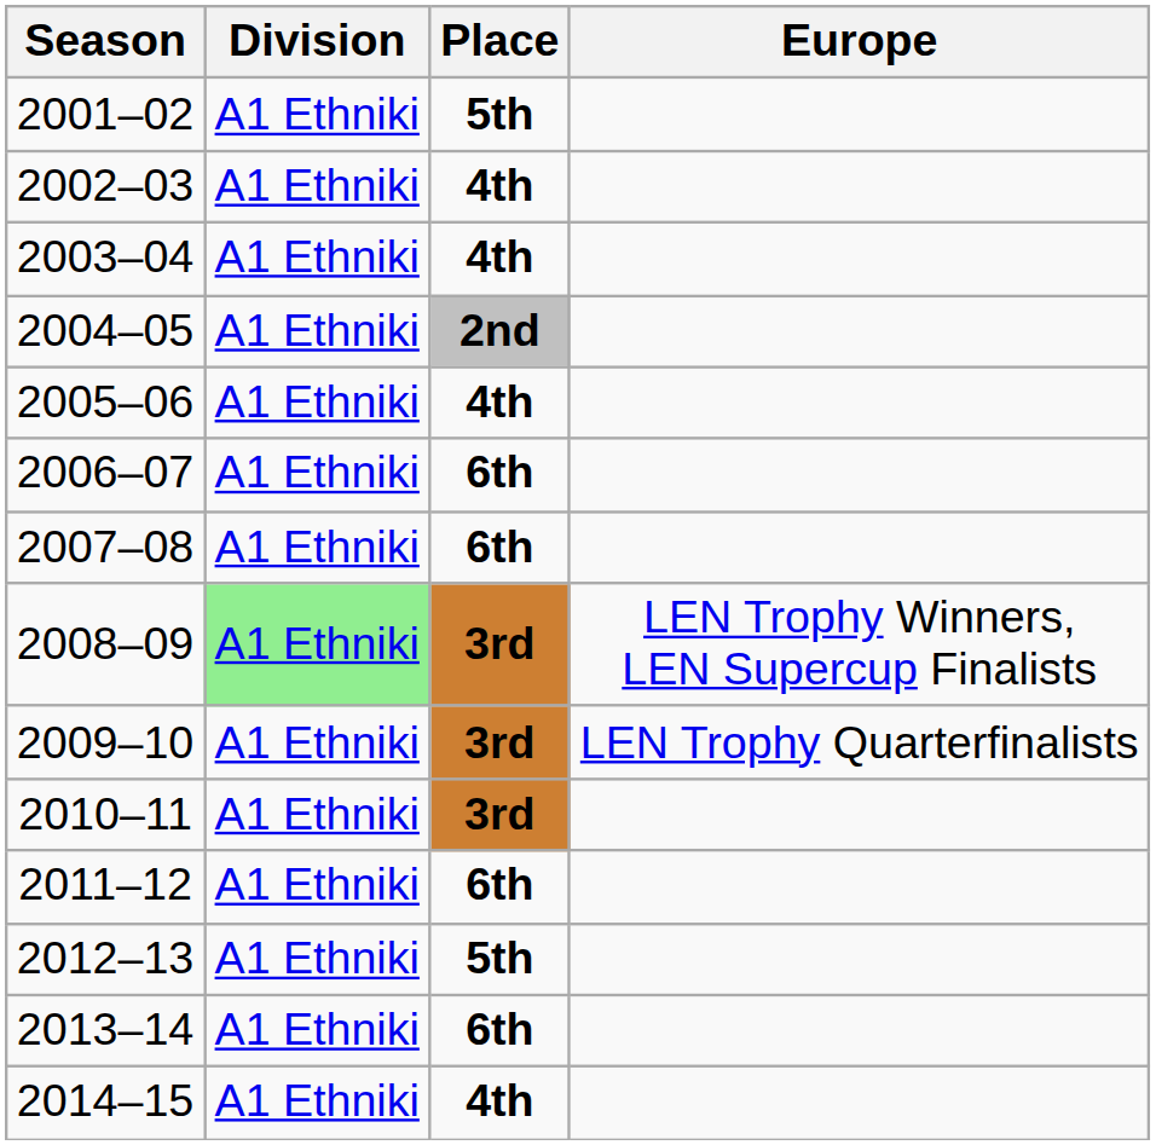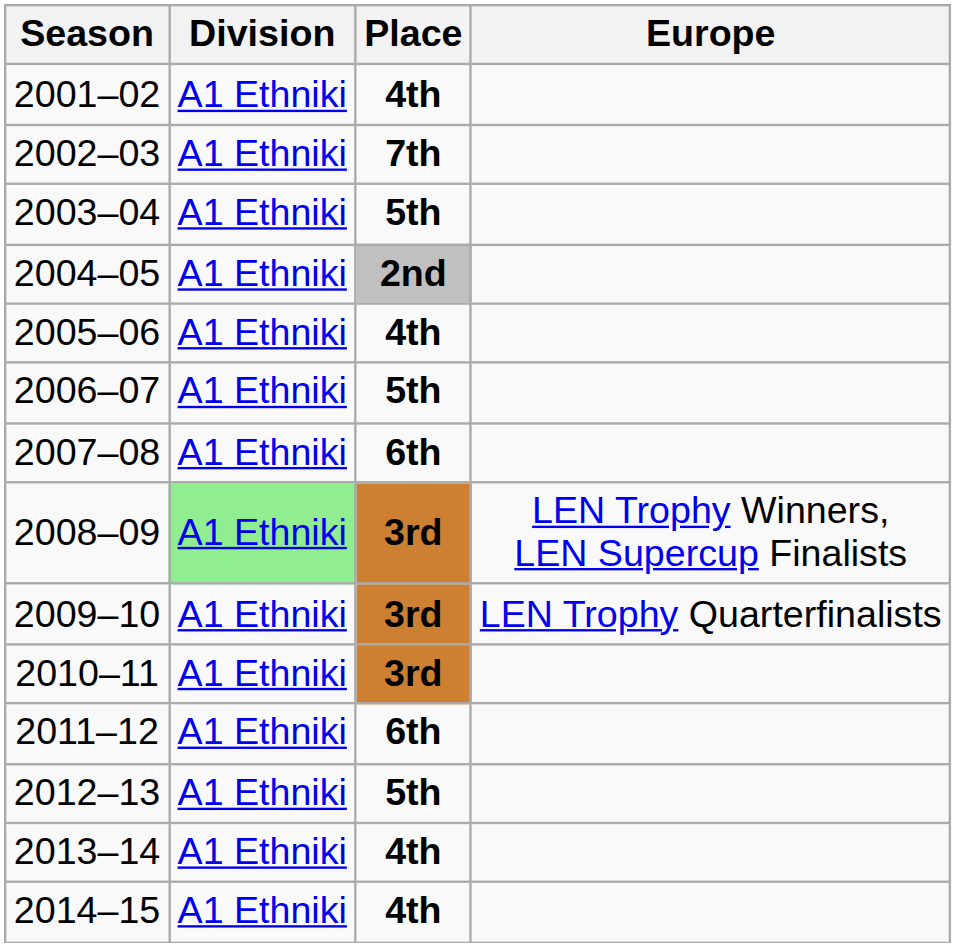2001–02 | Place: 5th -> 4th
2002–03 | Place: 4th -> 7th
2003–04 | Place: 4th -> 5th
2006–07 | Place: 6th -> 5th
2013–14 | Place: 6th -> 4th
